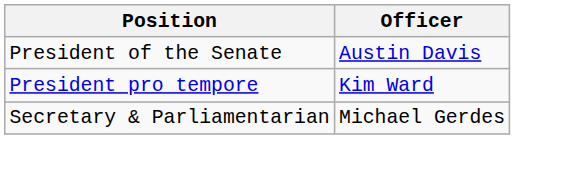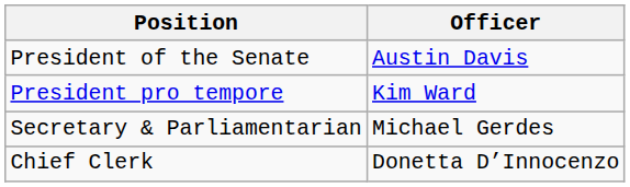+ row: Chief Clerk | Donetta D’Innocenzo
